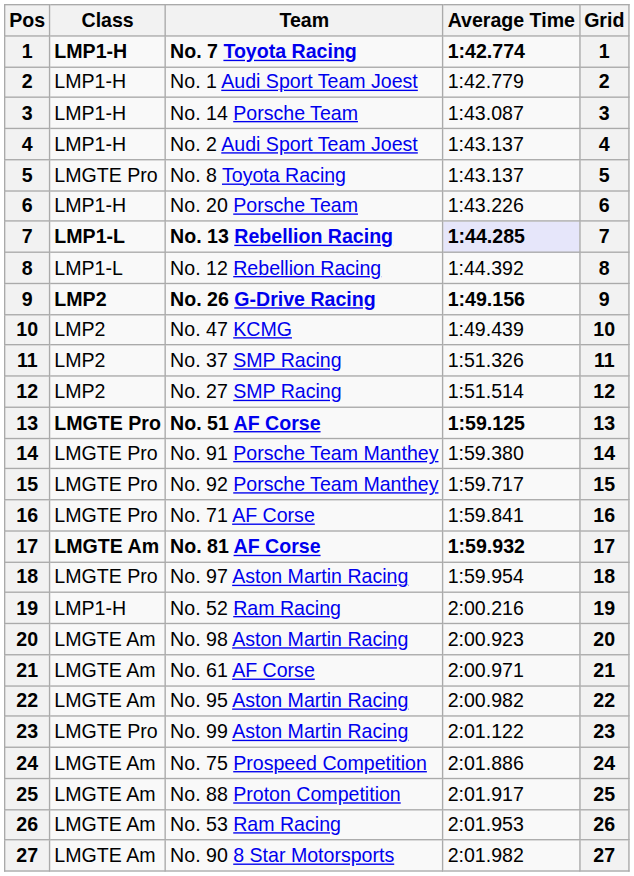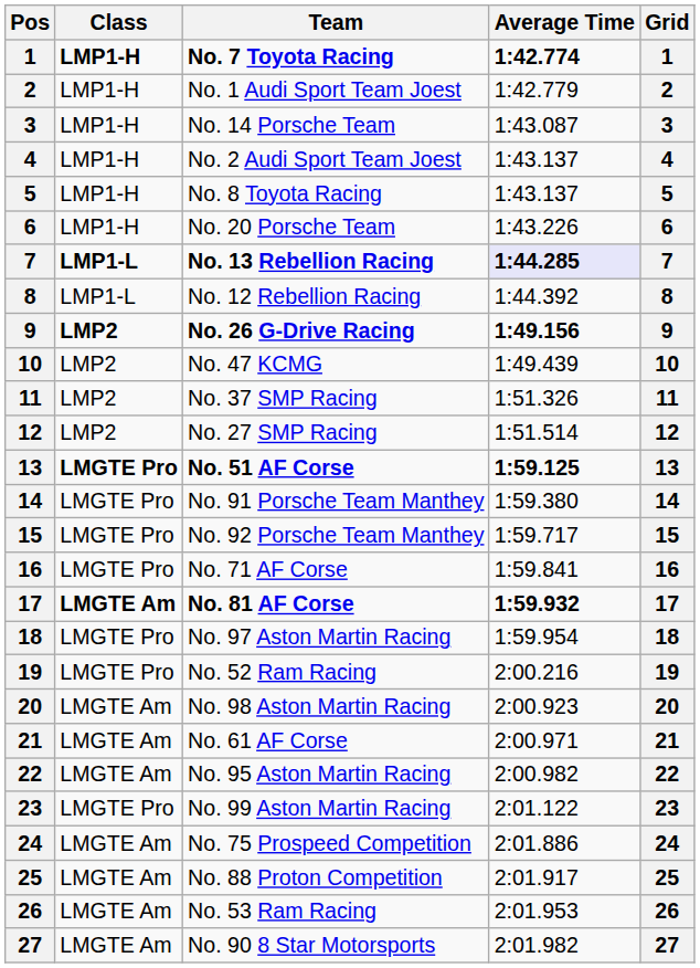No. 8 Toyota Racing | Class: LMGTE Pro -> LMP1-H
No. 52 Ram Racing | Class: LMP1-H -> LMGTE Pro
